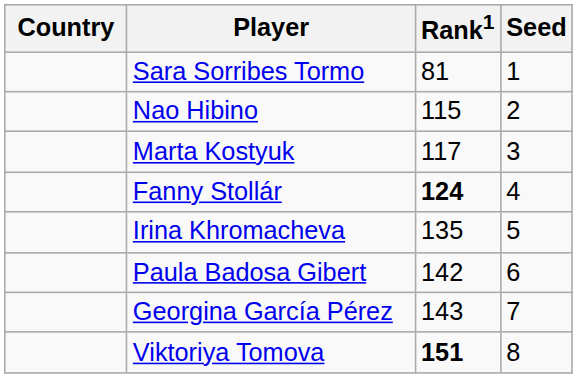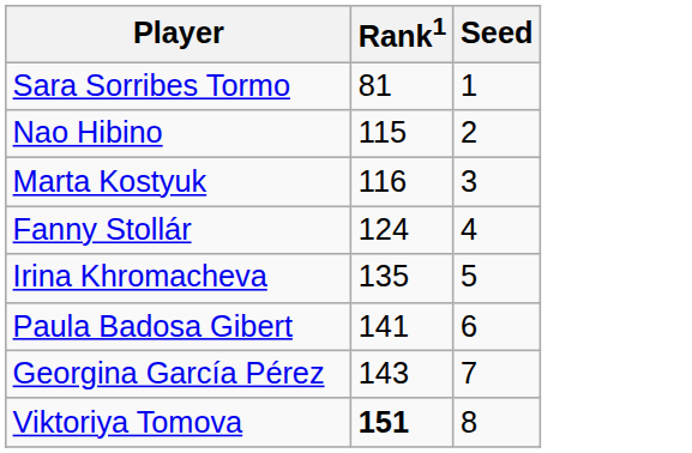- column: Country
Marta Kostyuk | Rank1: 117 -> 116
Fanny Stollár | Rank1: bold -> normal
Paula Badosa Gibert | Rank1: 142 -> 141
